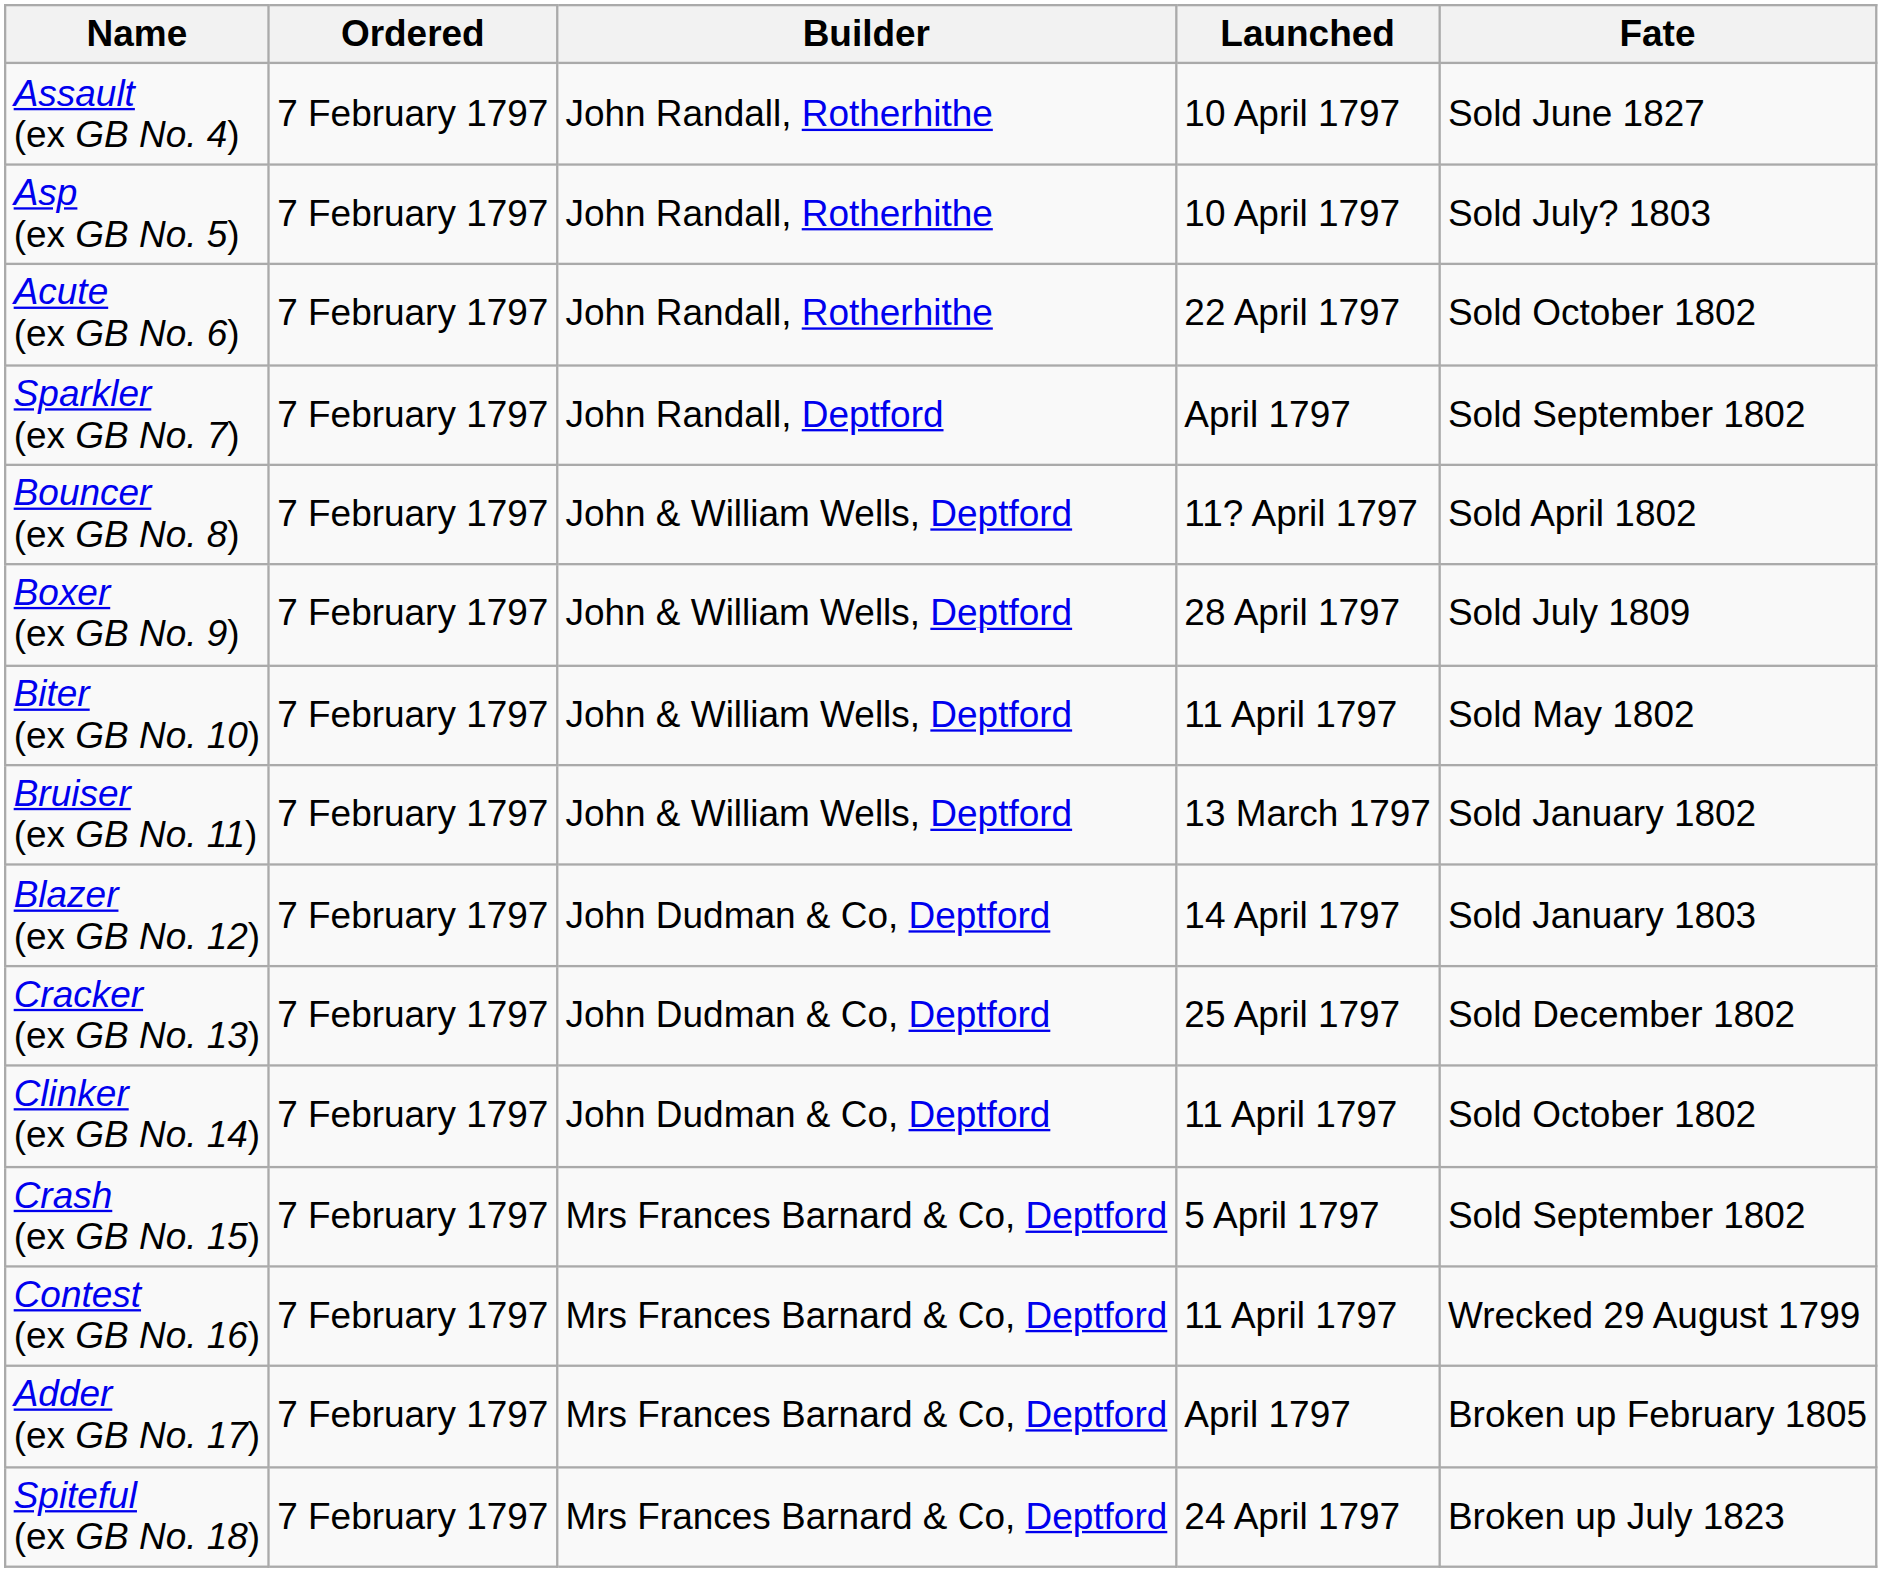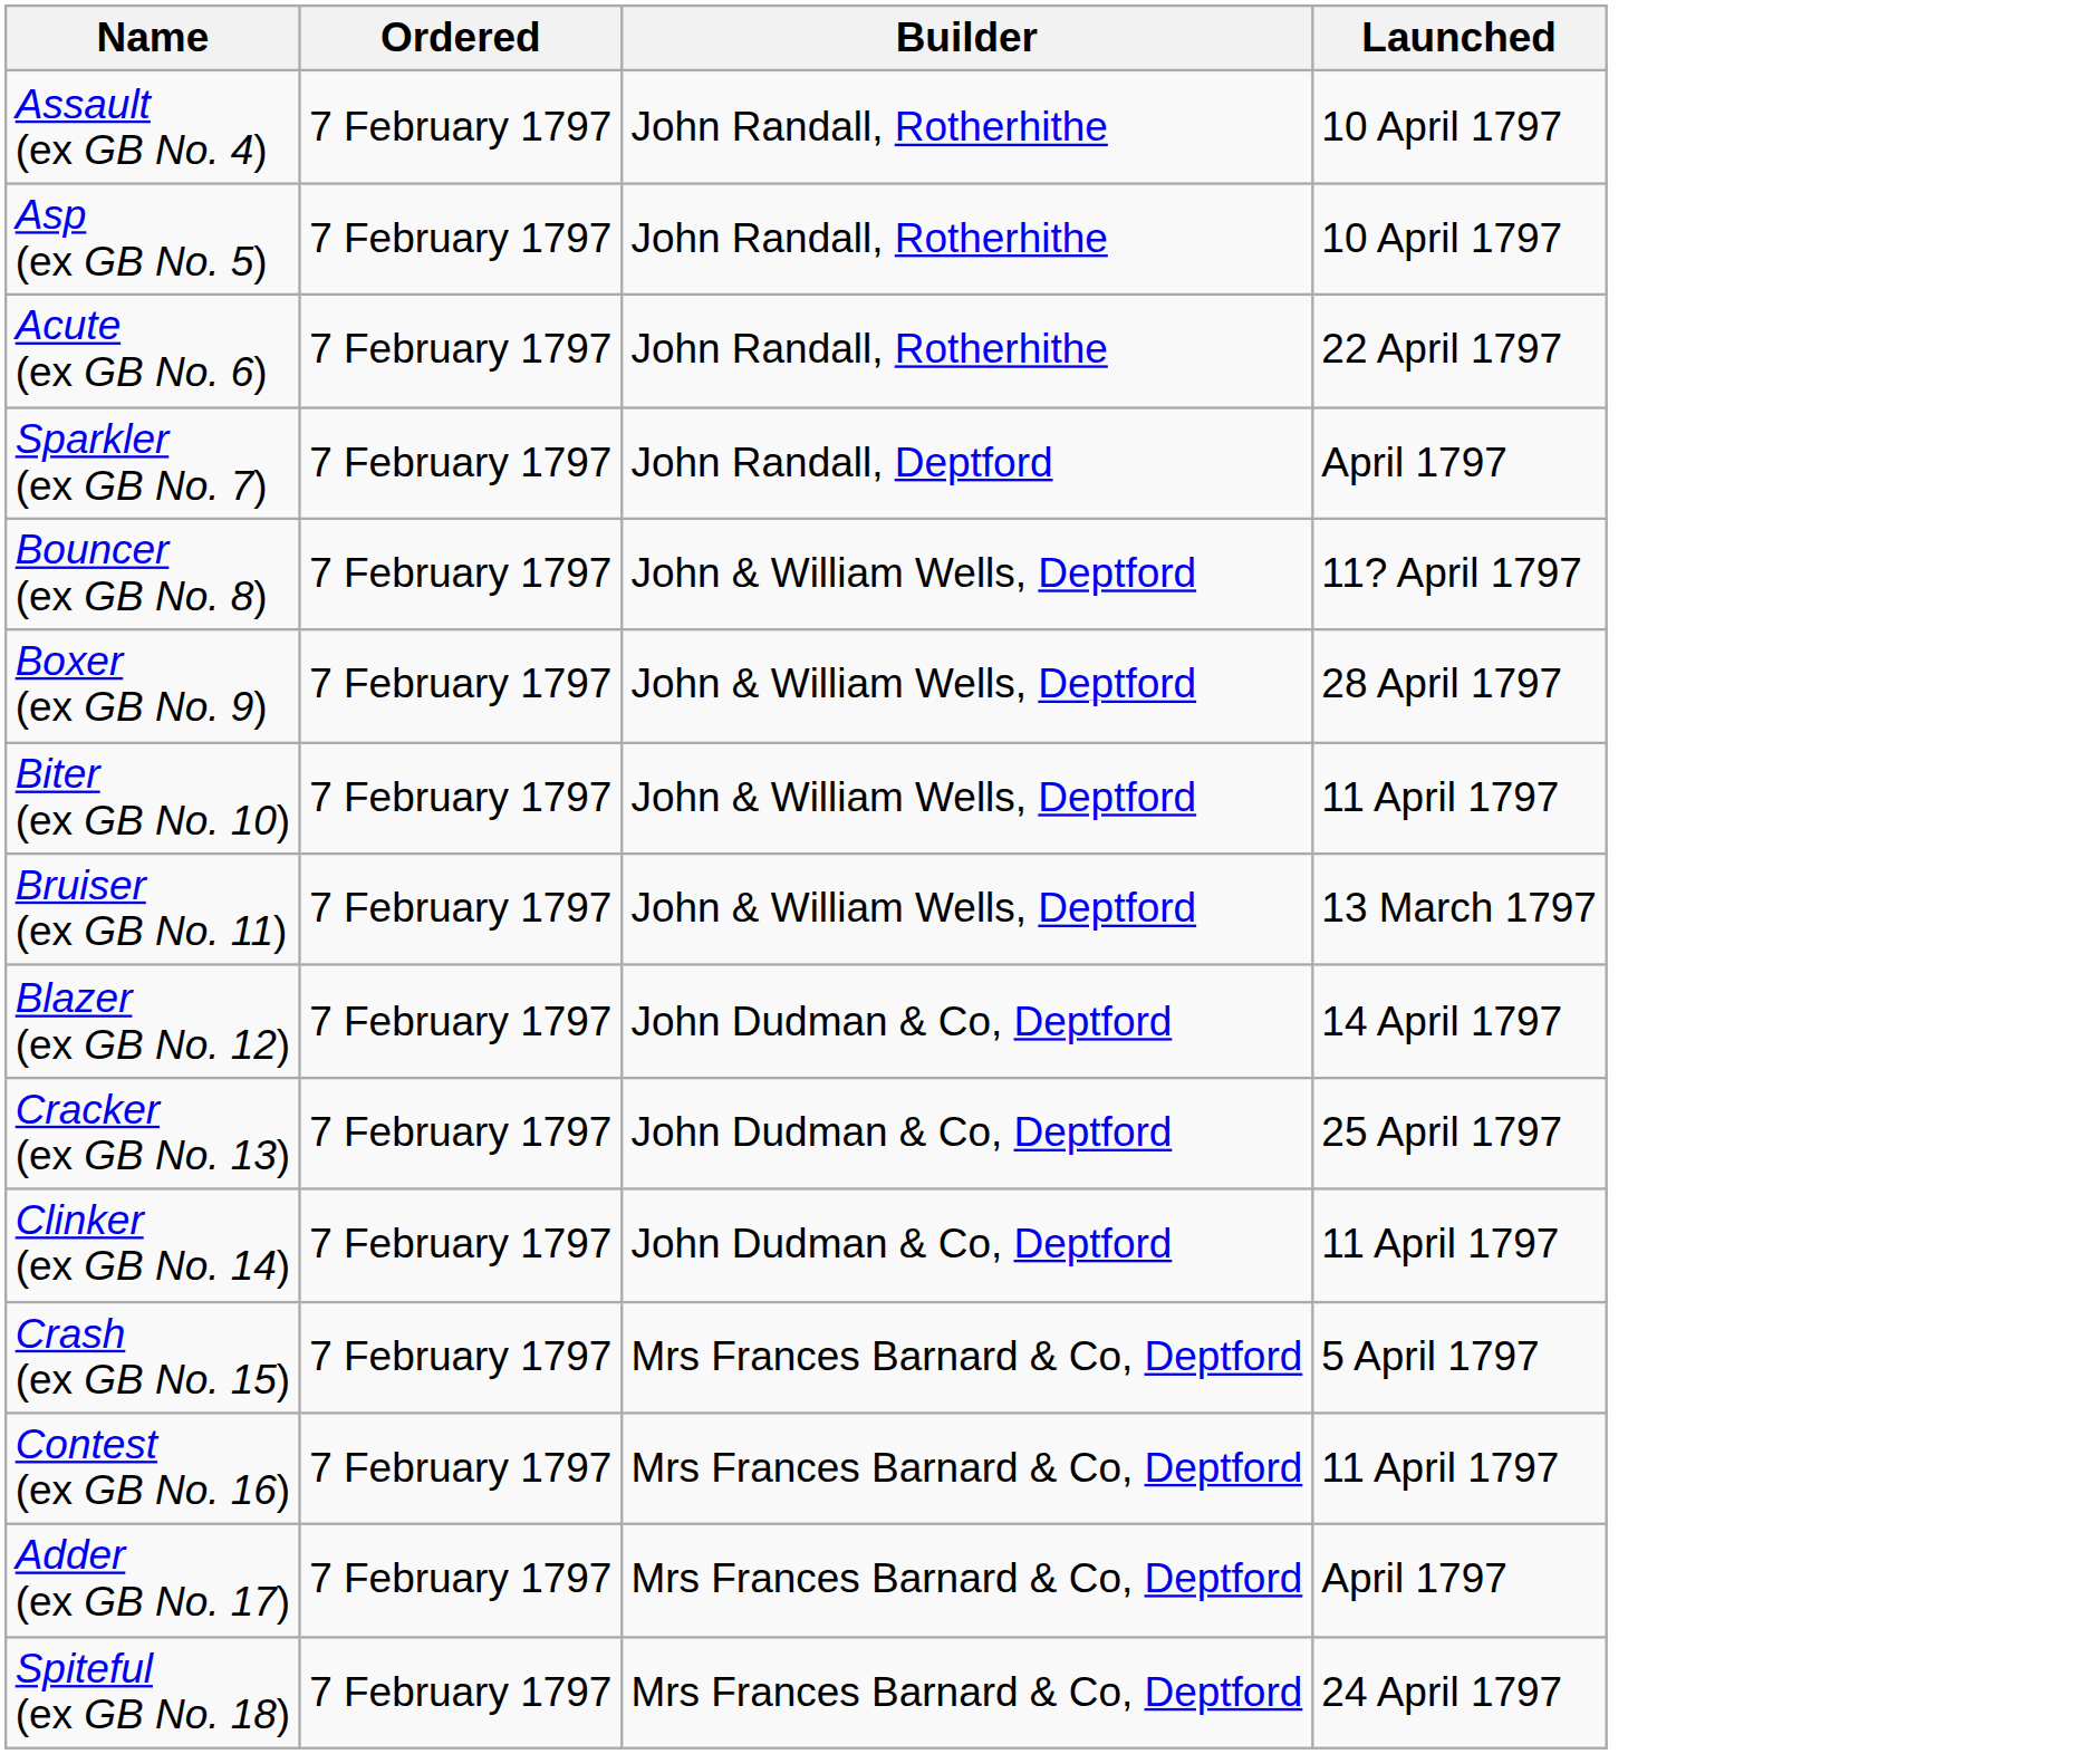- column: Fate | Sold June 1827 | Sold July? 1803 | Sold October 1802 | Sold September 1802 | Sold April 1802 | Sold July 1809 | Sold May 1802 | Sold January 1802 | Sold January 1803 | Sold December 1802 | Sold October 1802 | Sold September 1802 | Wrecked 29 August 1799 | Broken up February 1805 | Broken up July 1823
